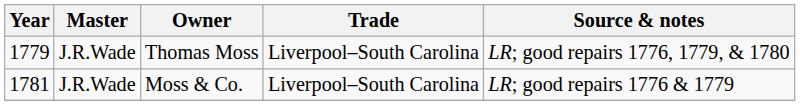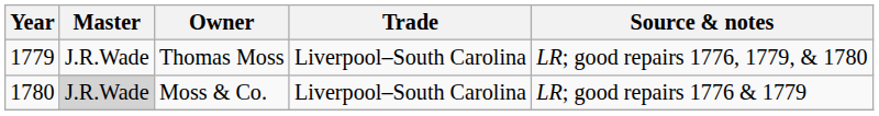Moss & Co. | Year: 1781 -> 1780
Moss & Co. | Master: no background -> lightgrey background
